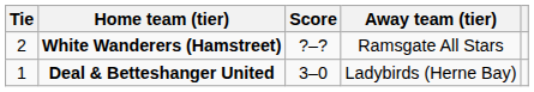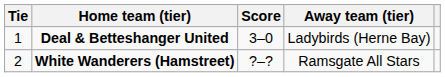rows swapped: Deal & Betteshanger United <-> White Wanderers (Hamstreet)
